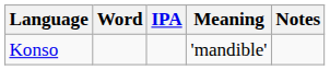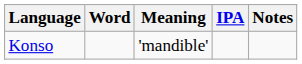columns swapped: IPA <-> Meaning
